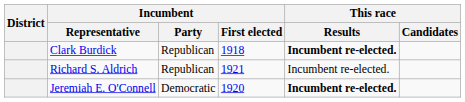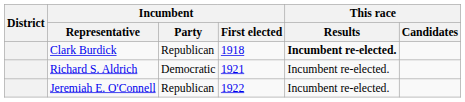Richard S. Aldrich | Incumbent / Party: Republican -> Democratic
Jeremiah E. O'Connell | Incumbent / Party: Democratic -> Republican
Jeremiah E. O'Connell | Incumbent / First elected: 1920 -> 1922
Jeremiah E. O'Connell | This race / Results: bold -> normal
